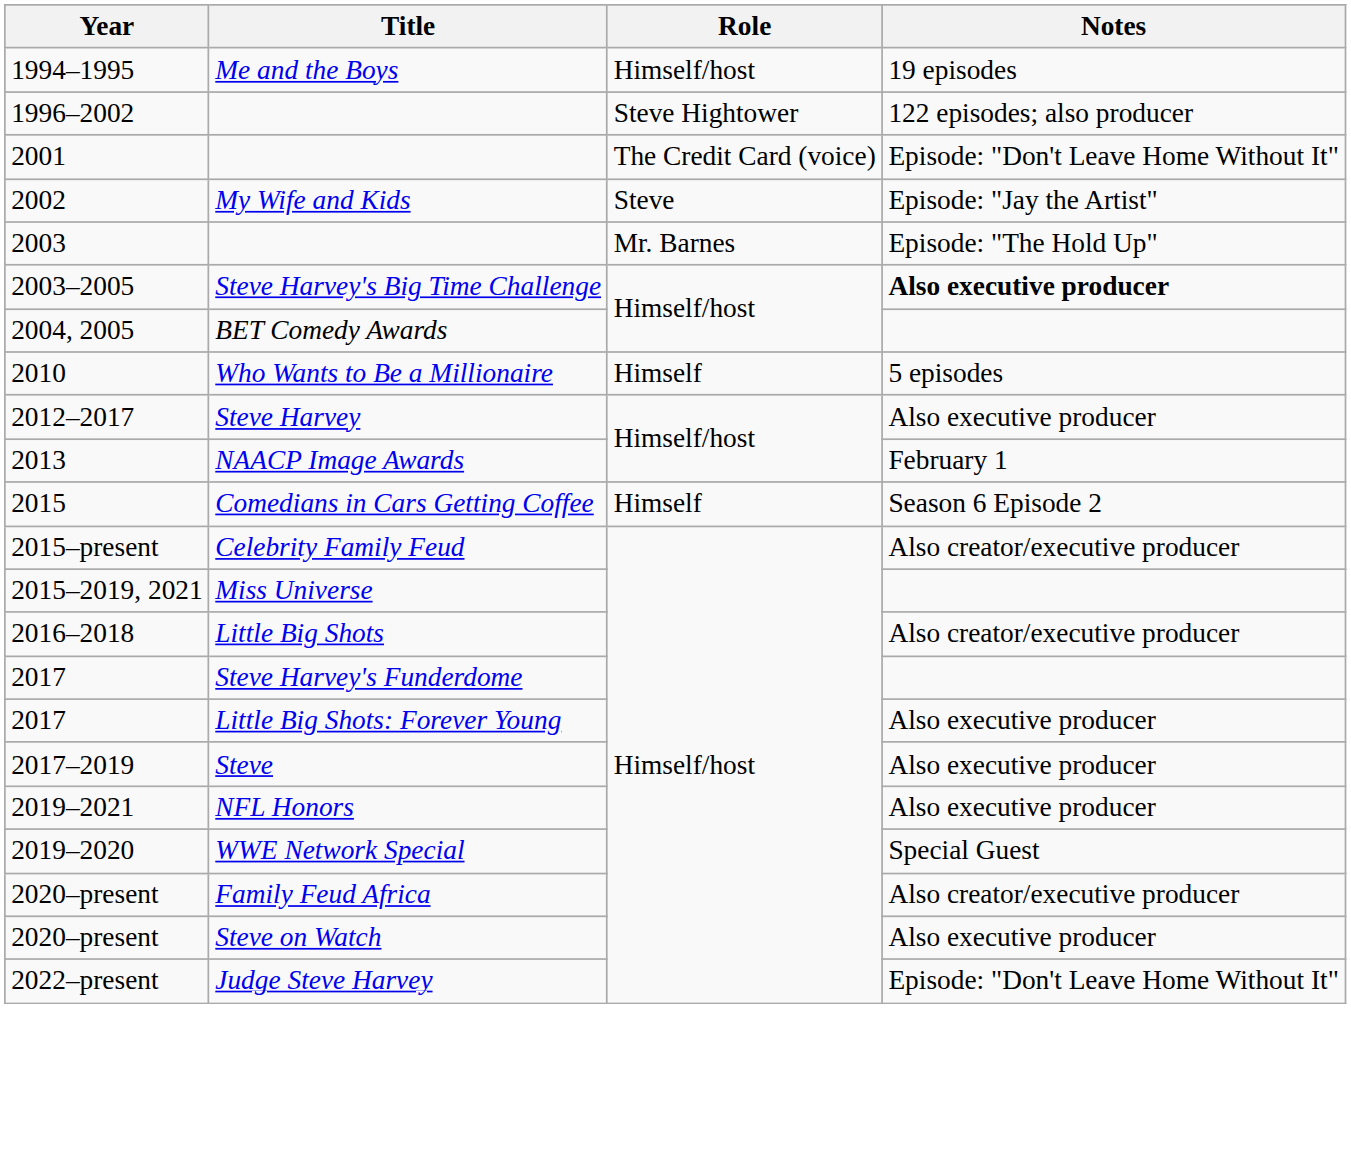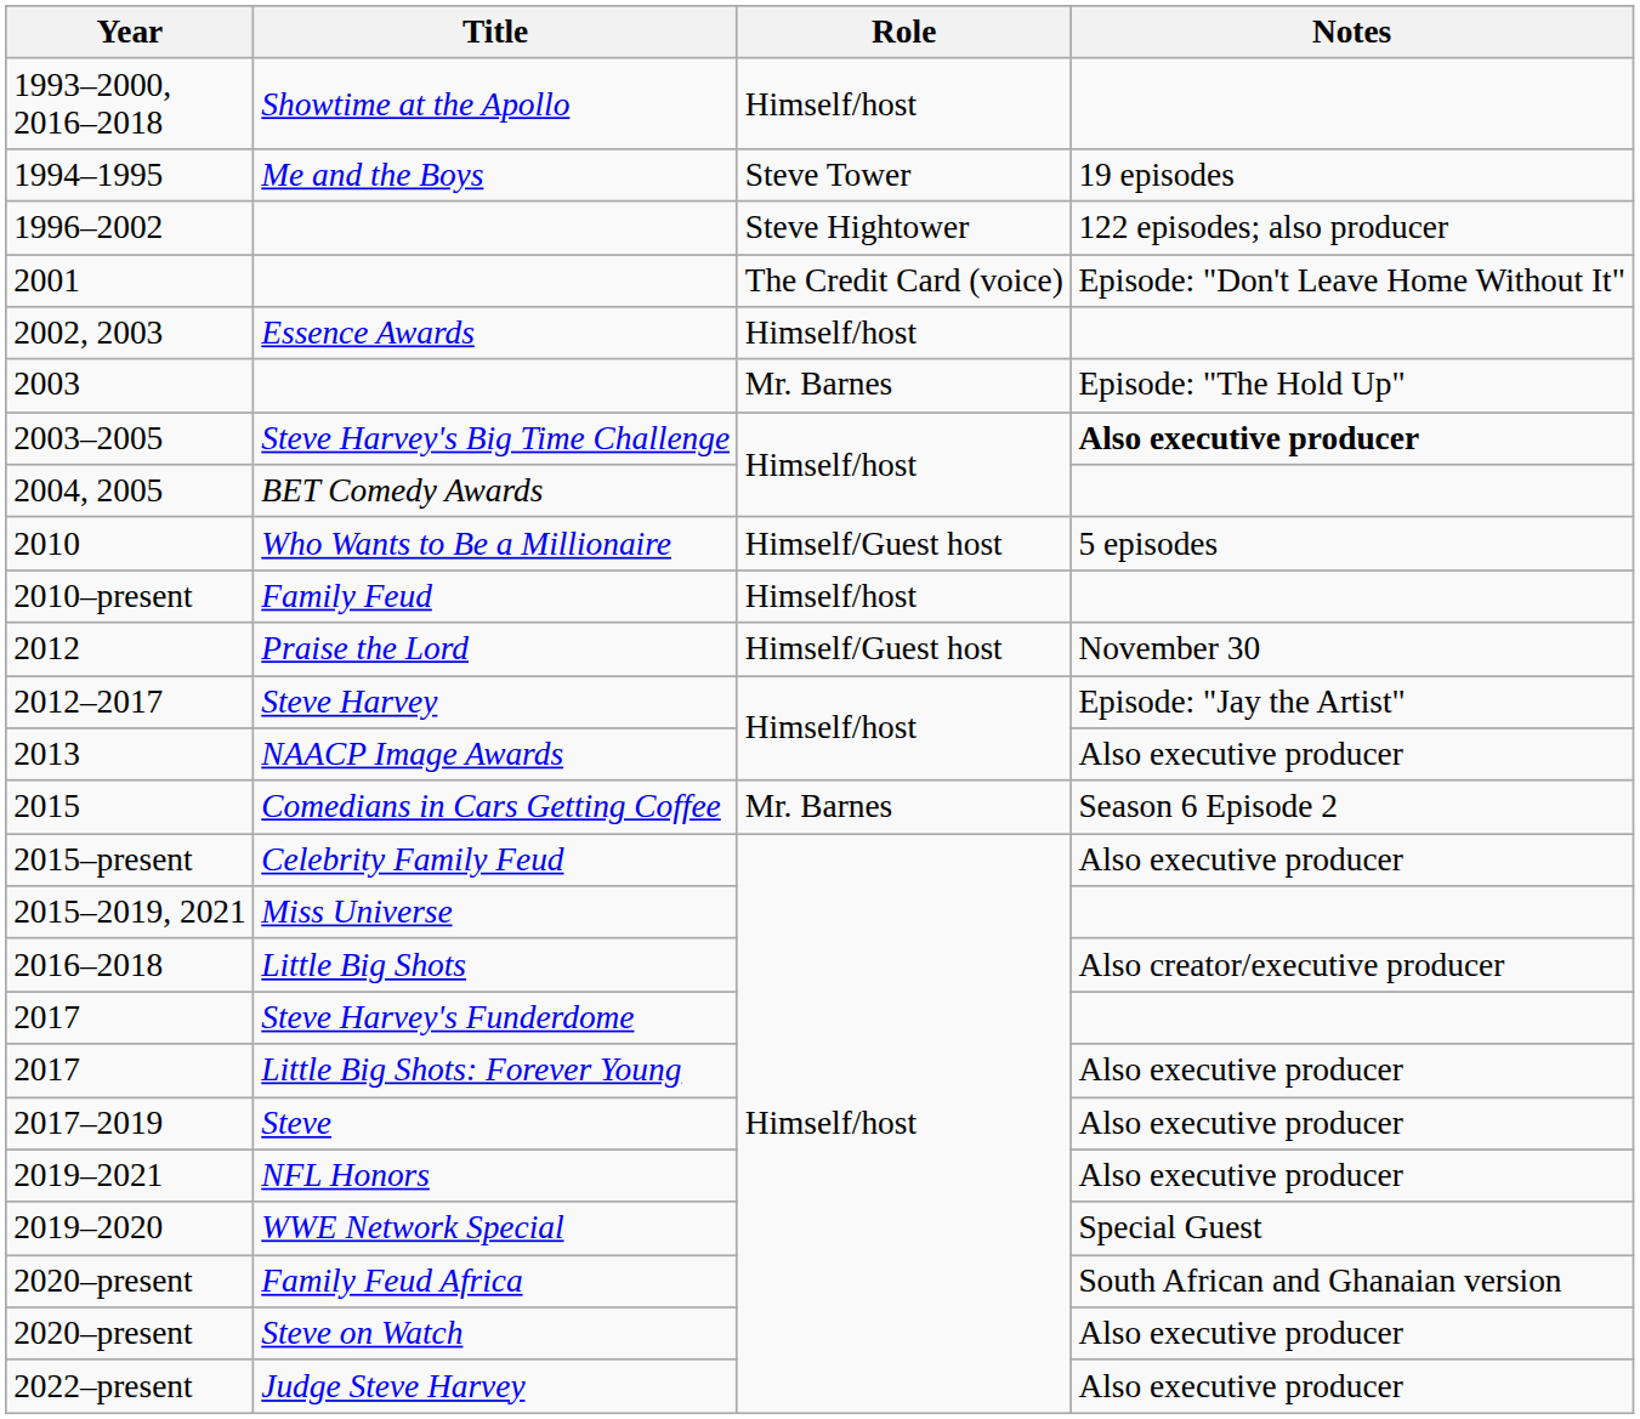+ row: 1993–2000, 2016–2018 | Showtime at the Apollo | Himself/host
Me and the Boys | Role: Himself/host -> Steve Tower
+ row: 2002, 2003 | Essence Awards | Himself/host
- row: 2002 | My Wife and Kids | Steve | Episode: "Jay the Artist"
Who Wants to Be a Millionaire | Role: Himself -> Himself/Guest host
+ row: 2010–present | Family Feud | Himself/host
+ row: 2012 | Praise the Lord | Himself/Guest host | November 30
Steve Harvey | Notes: Also executive producer -> Episode: "Jay the Artist"
NAACP Image Awards | Notes: February 1 -> Also executive producer
Comedians in Cars Getting Coffee | Role: Himself -> Mr. Barnes
Celebrity Family Feud | Notes: Also creator/executive producer -> Also executive producer
Family Feud Africa | Notes: Also creator/executive producer -> South African and Ghanaian version
Judge Steve Harvey | Notes: Episode: "Don't Leave Home Without It" -> Also executive producer
